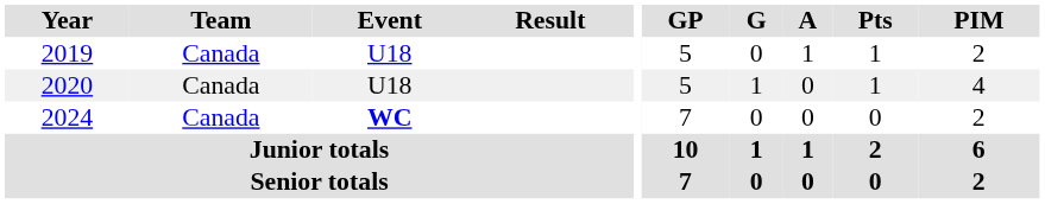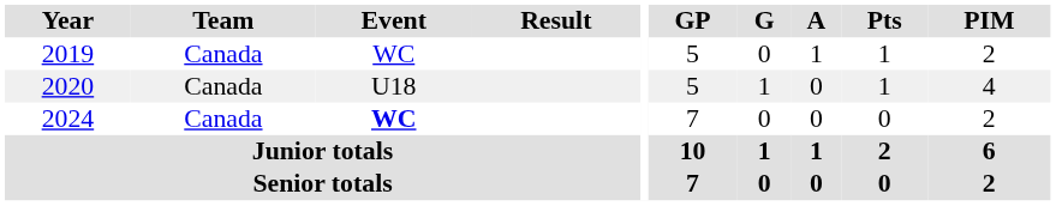2019 | Event: U18 -> WC
